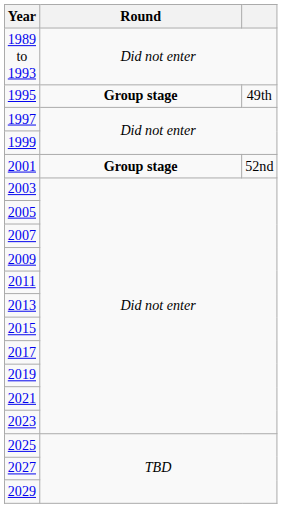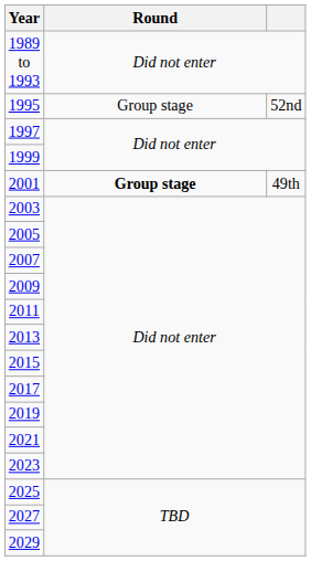1995 | Round: bold -> normal
1995 | column 3: 49th -> 52nd
2001 | column 3: 52nd -> 49th
